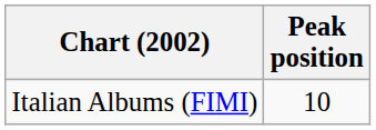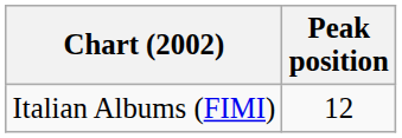Italian Albums (FIMI) | Peak position: 10 -> 12
